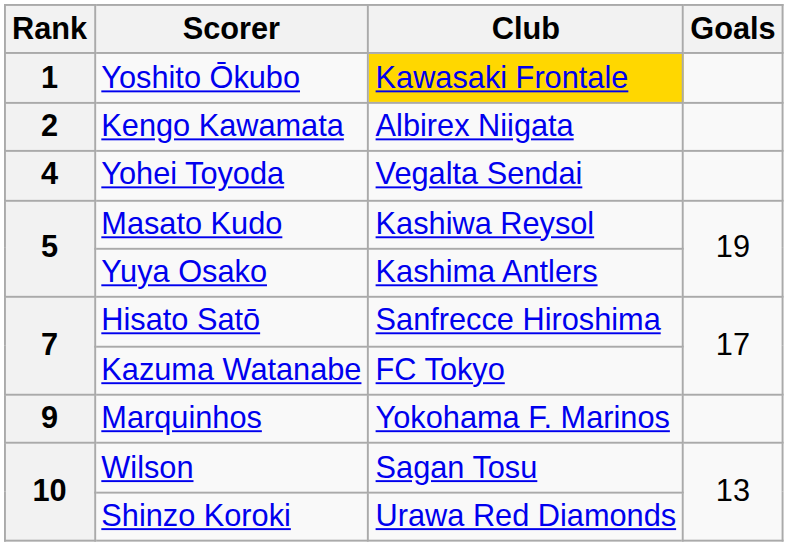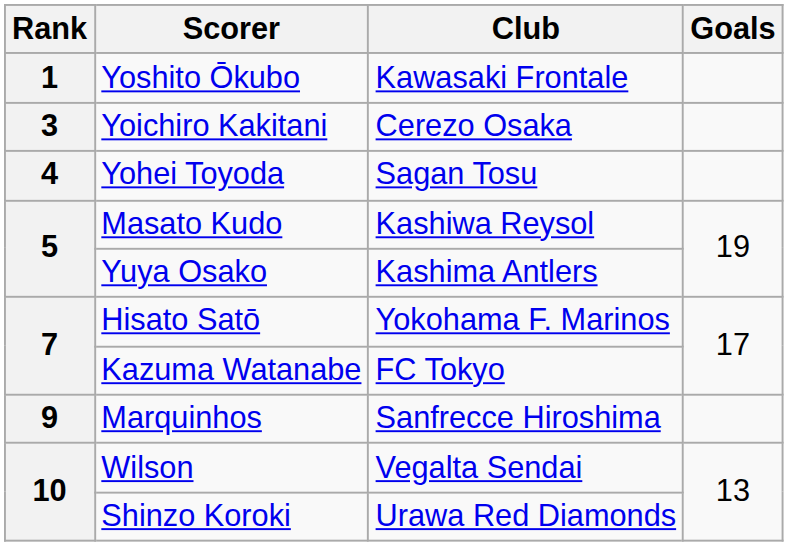Yoshito Ōkubo | Club: gold background -> no background
- row: 2 | Kengo Kawamata | Albirex Niigata
+ row: 3 | Yoichiro Kakitani | Cerezo Osaka
Yohei Toyoda | Club: Vegalta Sendai -> Sagan Tosu
Hisato Satō | Club: Sanfrecce Hiroshima -> Yokohama F. Marinos
Marquinhos | Club: Yokohama F. Marinos -> Sanfrecce Hiroshima
Wilson | Club: Sagan Tosu -> Vegalta Sendai
